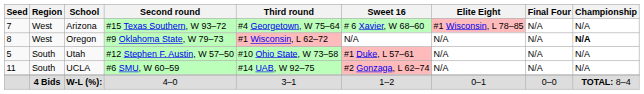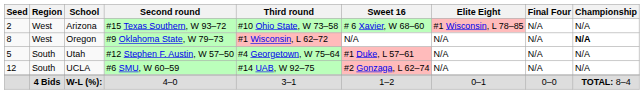Arizona | Seed: 7 -> 2
Arizona | Third round: #4 Georgetown, W 75–64 -> #10 Ohio State, W 73–58
Utah | Third round: #10 Ohio State, W 73–58 -> #4 Georgetown, W 75–64
UCLA | Seed: 11 -> 12
